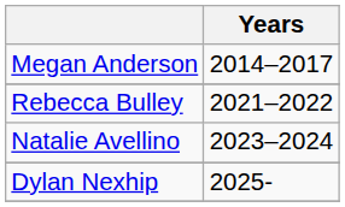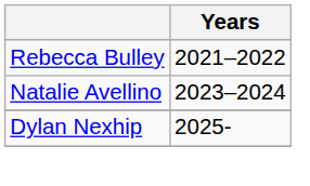- row: Megan Anderson | 2014–2017
